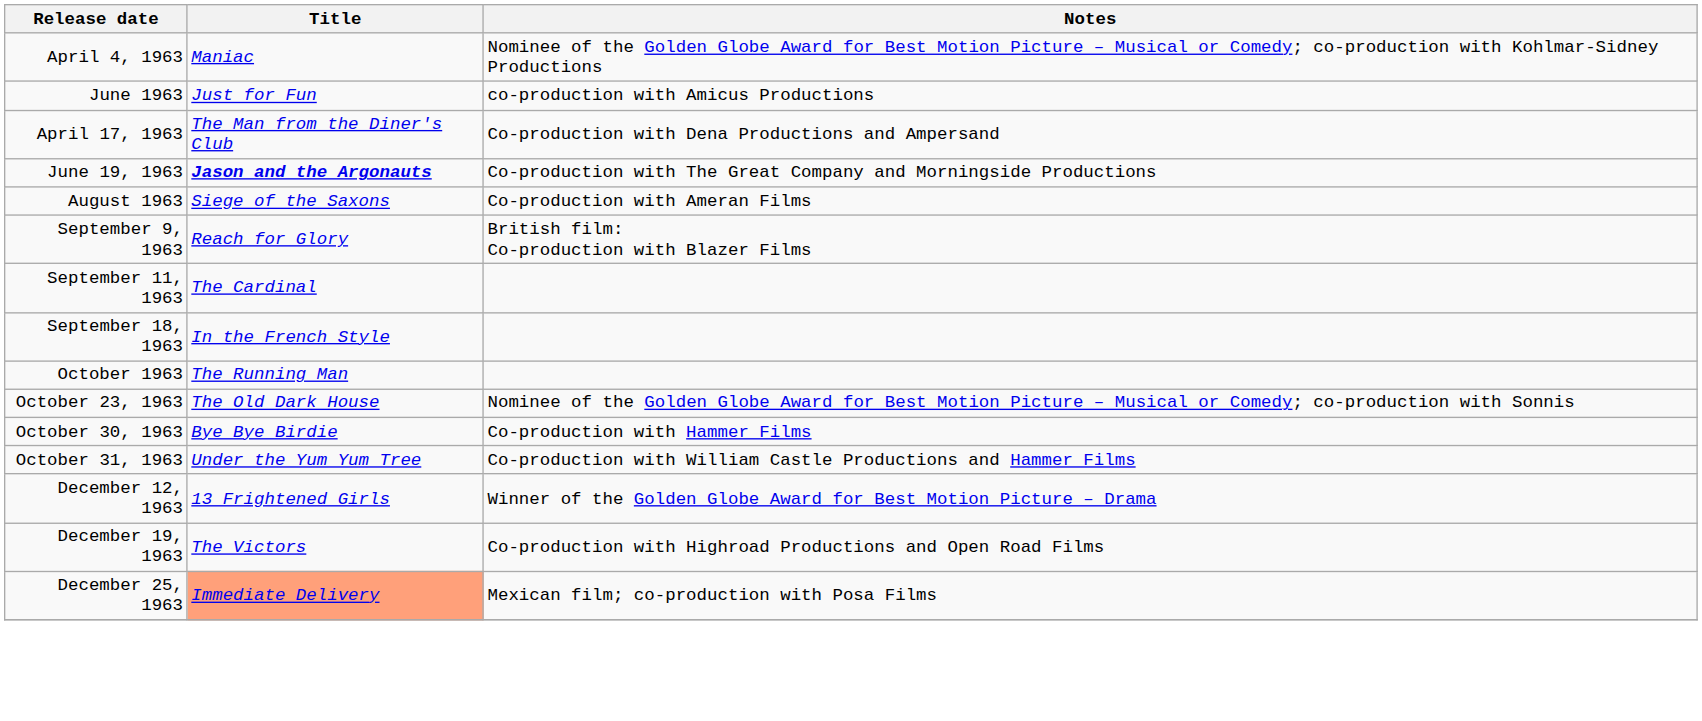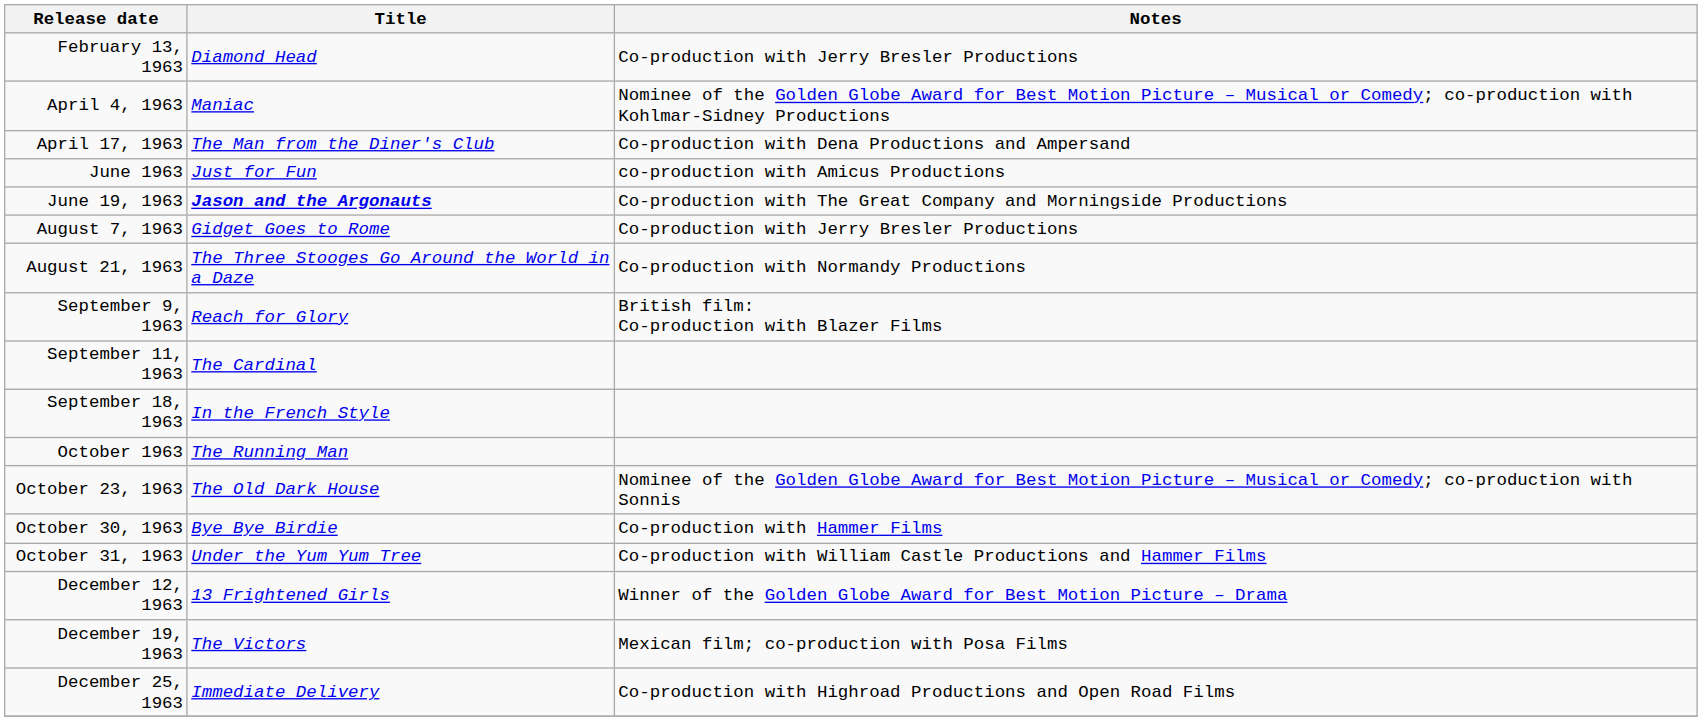+ row: February 13, 1963 | Diamond Head | Co-production with Jerry Bresler Productions
rows swapped: April 17, 1963 <-> June 1963
+ row: August 7, 1963 | Gidget Goes to Rome | Co-production with Jerry Bresler Productions
+ row: August 21, 1963 | The Three Stooges Go Around the World in a Daze | Co-production with Normandy Productions
- row: August 1963 | Siege of the Saxons | Co-production with Ameran Films
December 19, 1963 | Notes: Co-production with Highroad Productions and Open Road Films -> Mexican film; co-production with Posa Films
December 25, 1963 | Title: lightsalmon background -> no background
December 25, 1963 | Notes: Mexican film; co-production with Posa Films -> Co-production with Highroad Productions and Open Road Films
